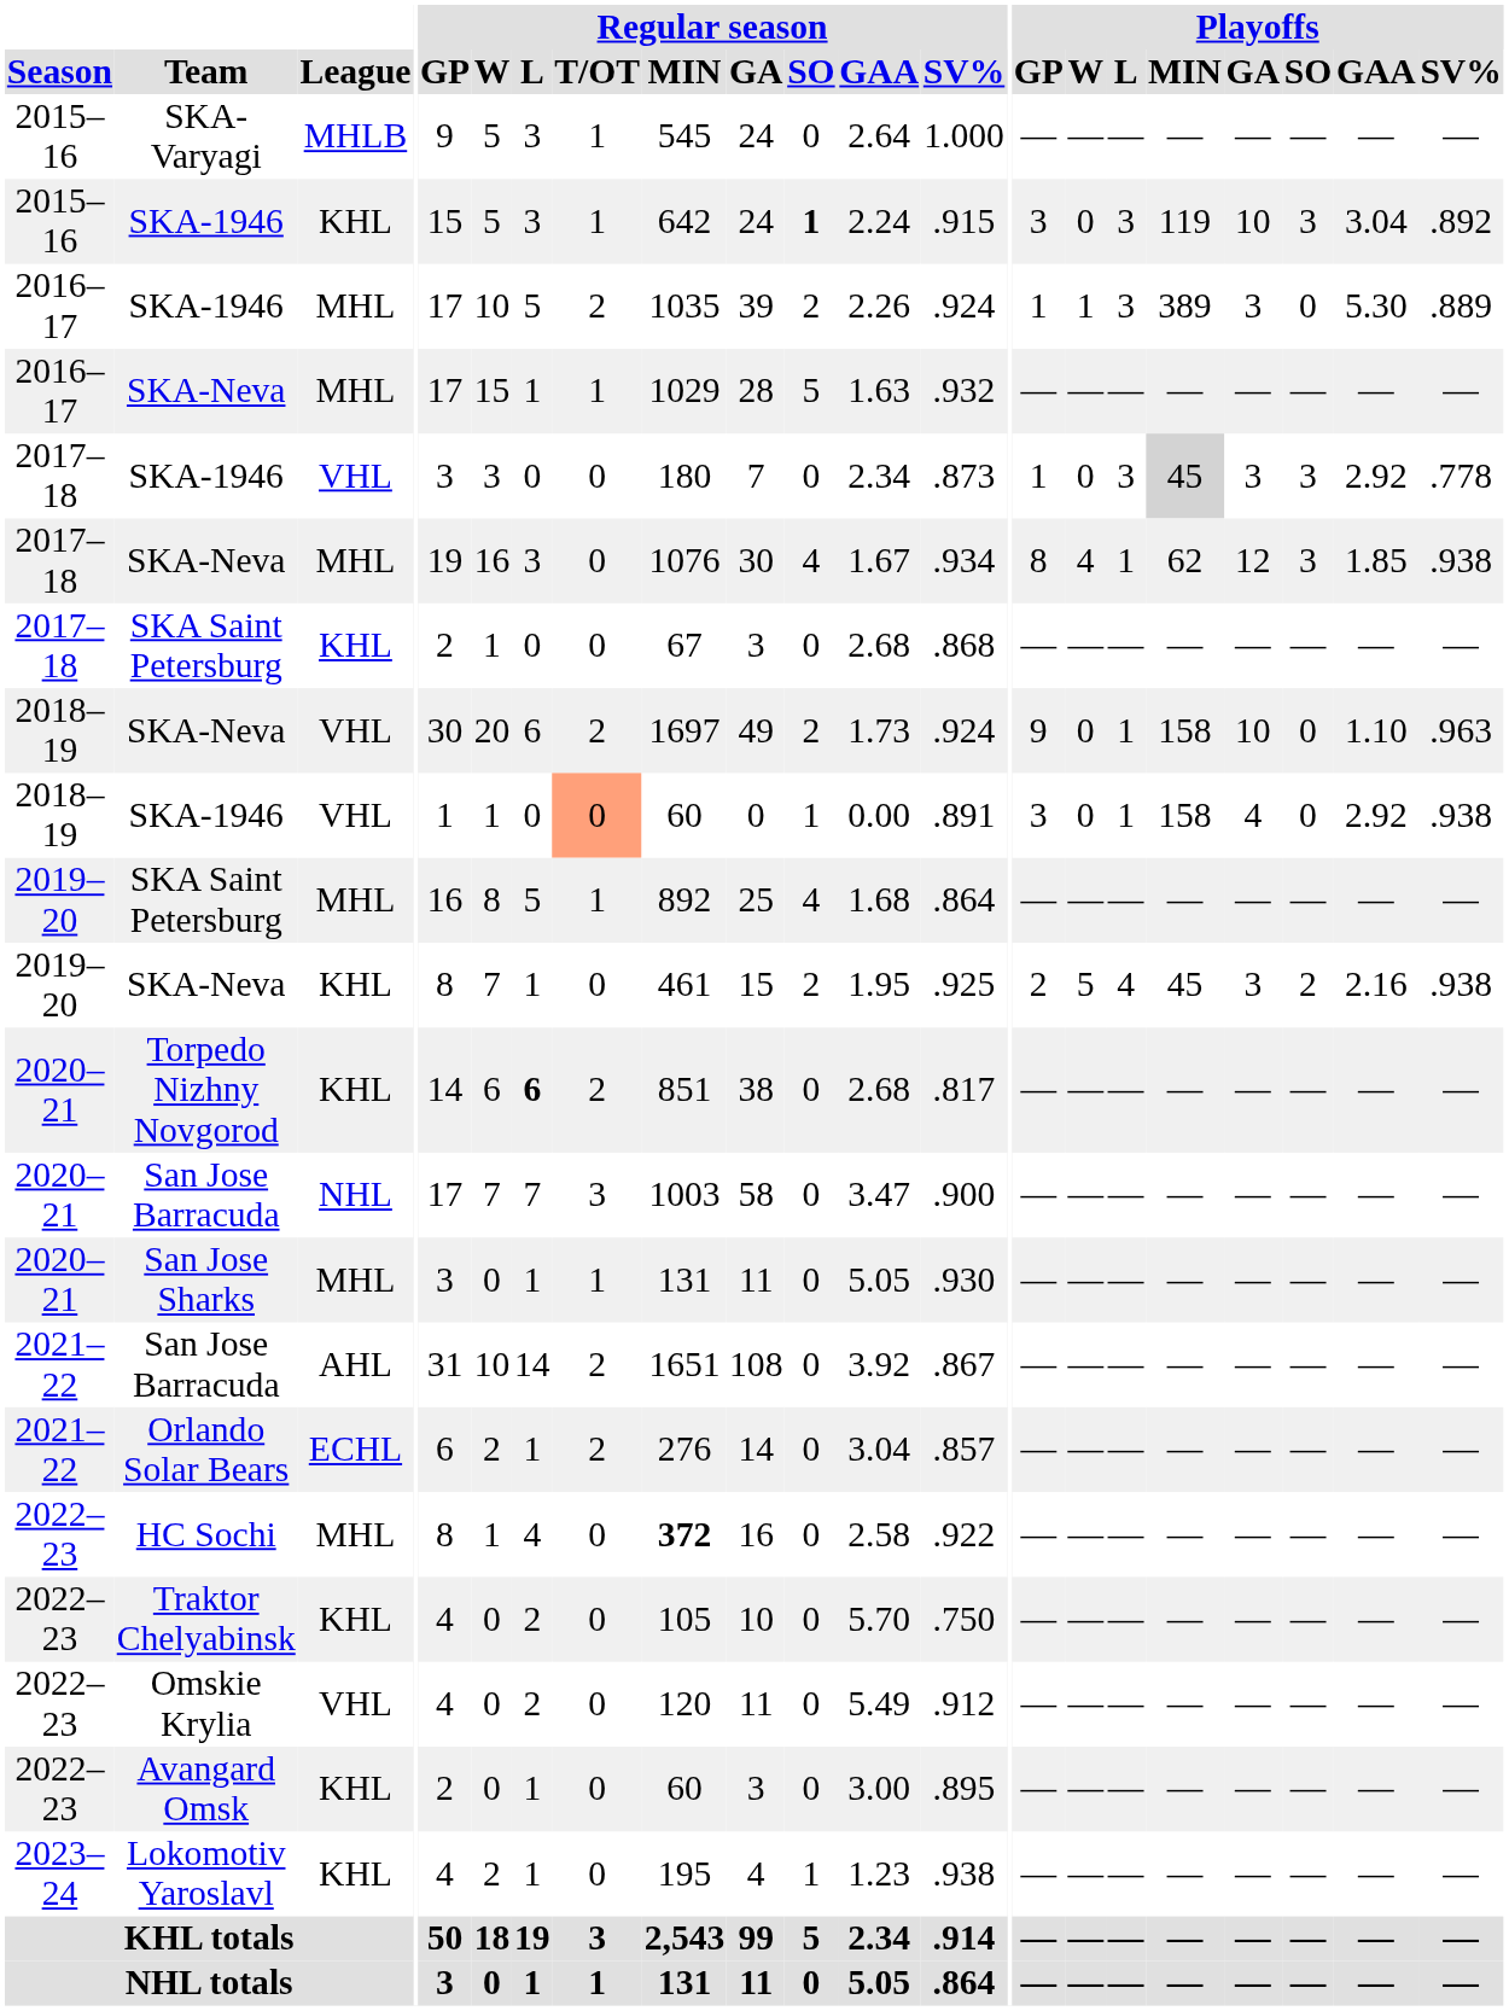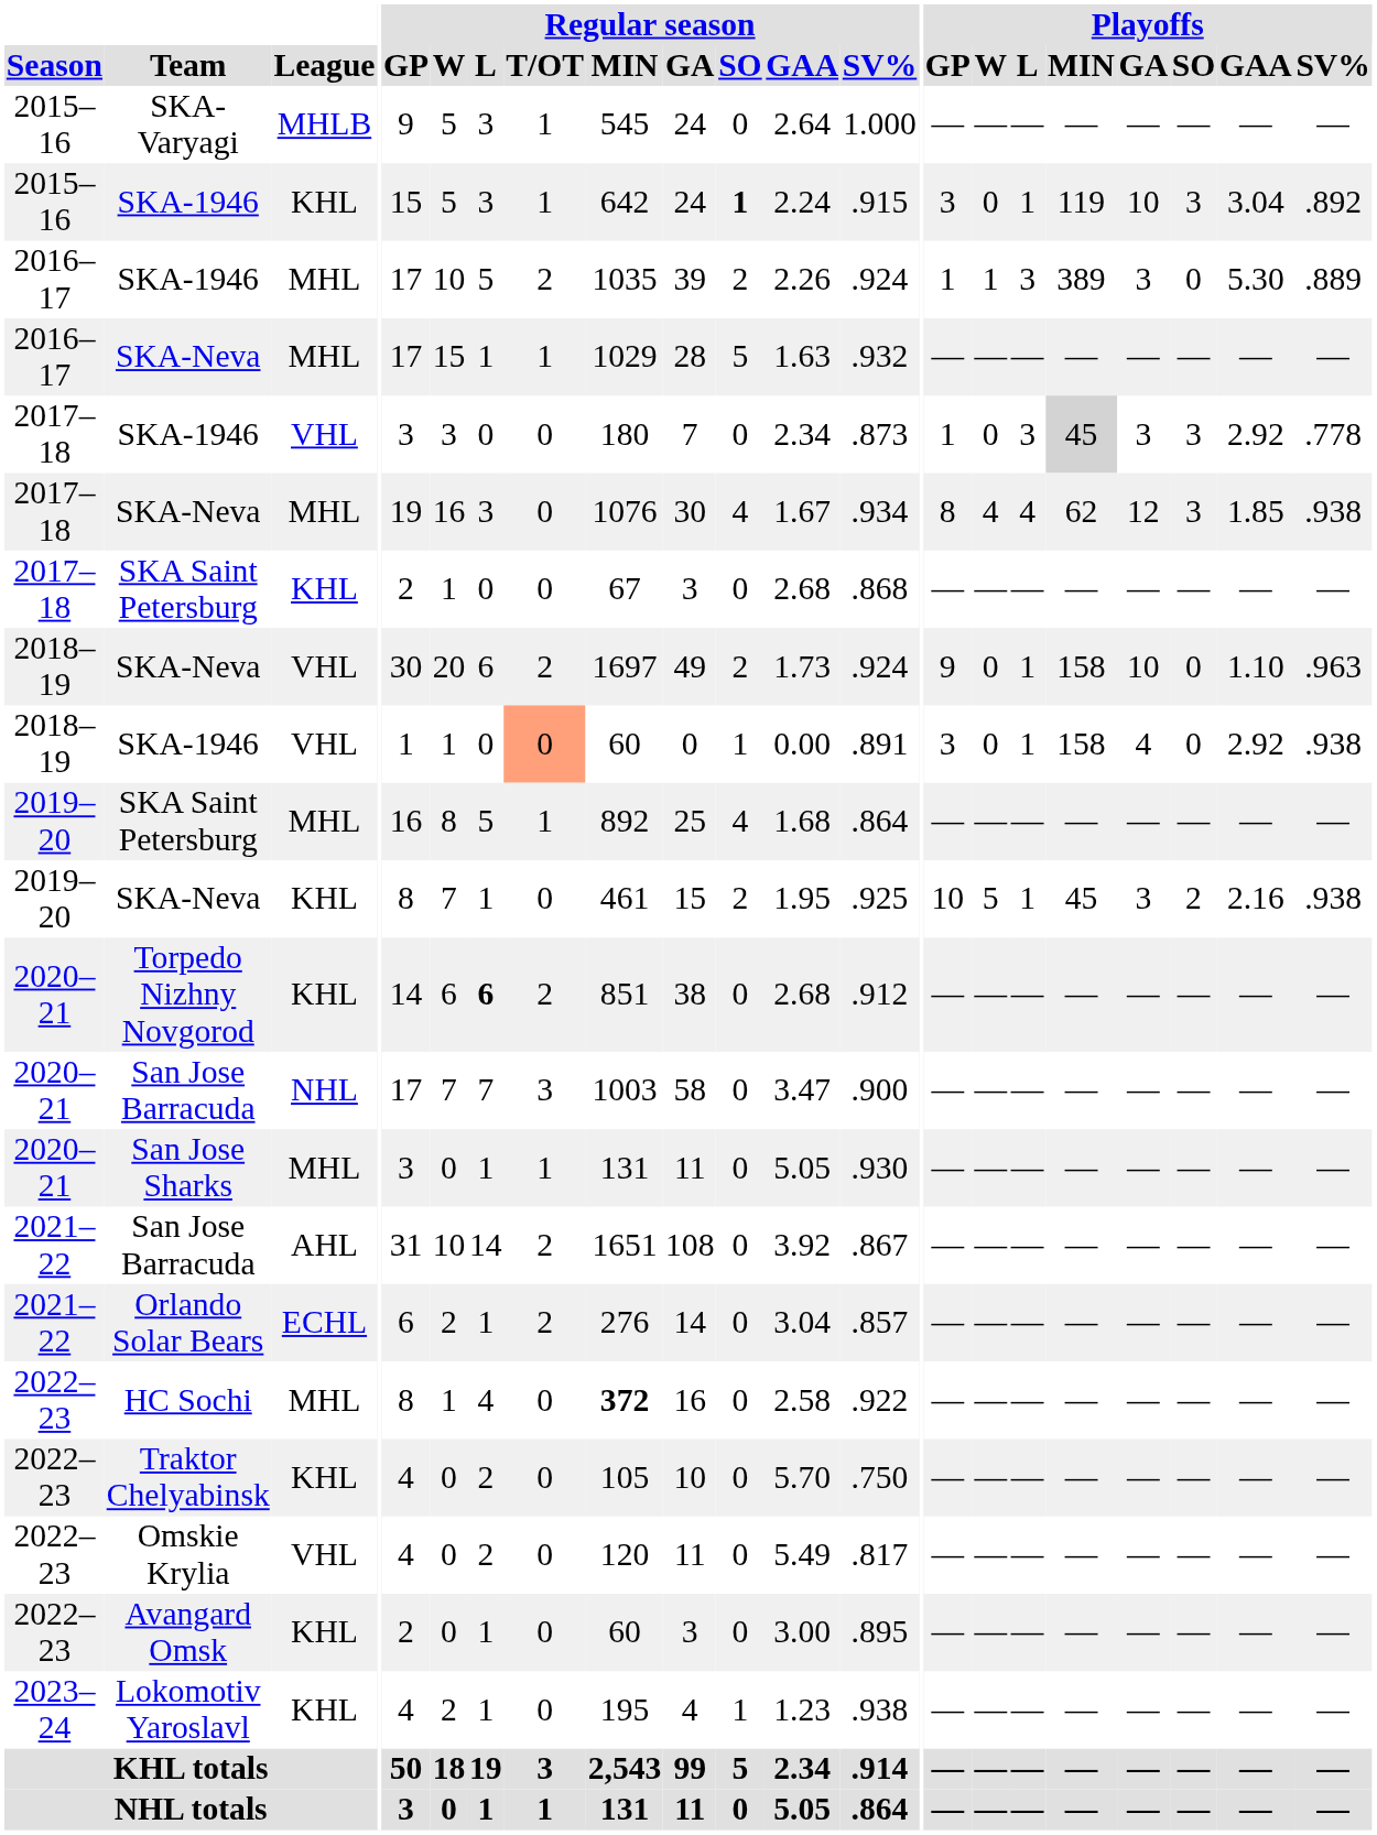2015–16 / SKA-1946 | Playoffs / L: 3 -> 1
2017–18 / SKA-Neva | Playoffs / L: 1 -> 4
2019–20 / SKA-Neva | Playoffs / GP: 2 -> 10
2019–20 / SKA-Neva | Playoffs / L: 4 -> 1
Torpedo Nizhny Novgorod | Regular season / SV%: .817 -> .912
Omskie Krylia | Regular season / SV%: .912 -> .817
